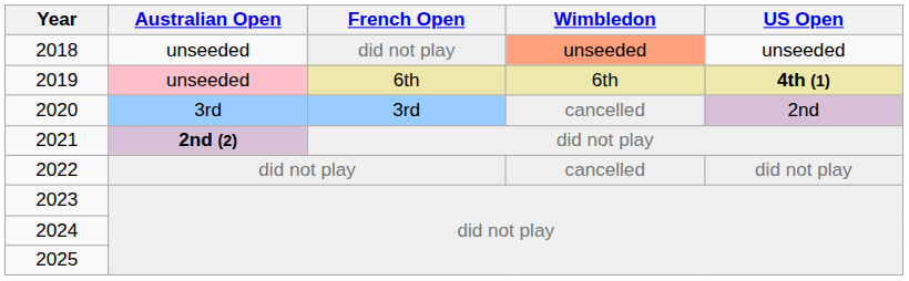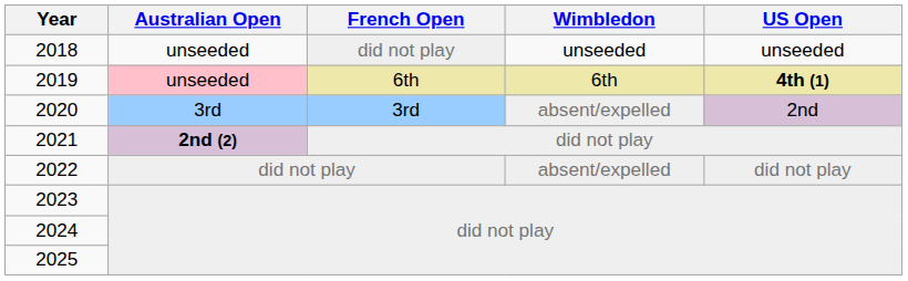2018 | Wimbledon: lightsalmon background -> no background
2020 | Wimbledon: cancelled -> absent/expelled
2022 | Wimbledon: cancelled -> absent/expelled
